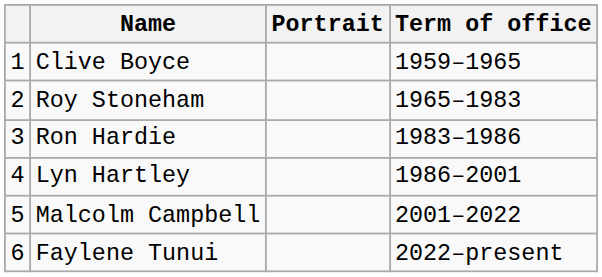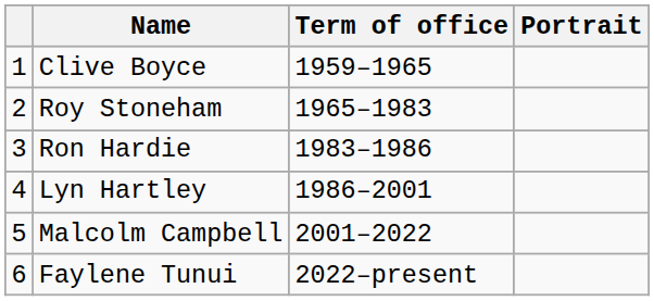columns swapped: Portrait <-> Term of office
